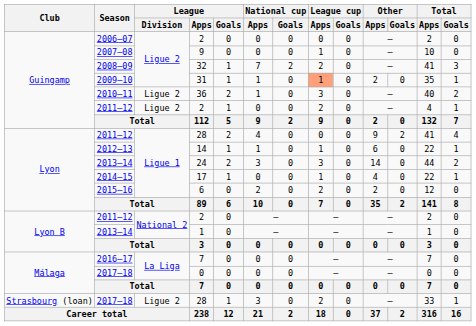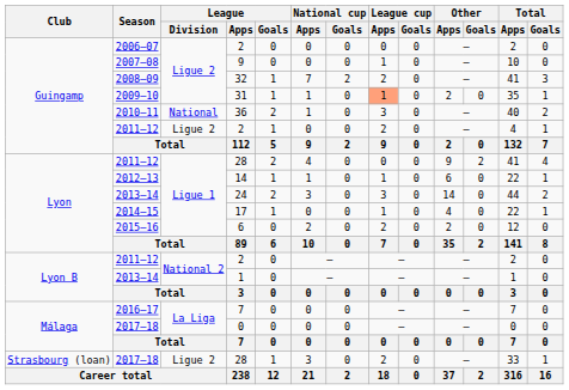36 | League / Division: Ligue 2 -> National
